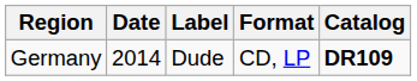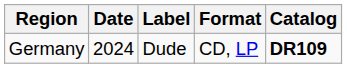Germany | Date: 2014 -> 2024
